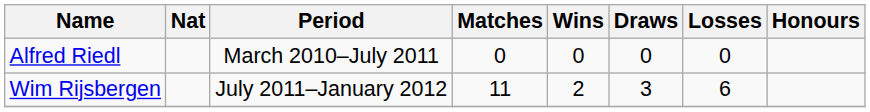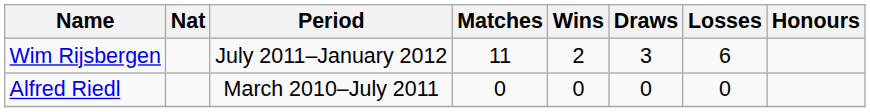rows swapped: Alfred Riedl <-> Wim Rijsbergen
